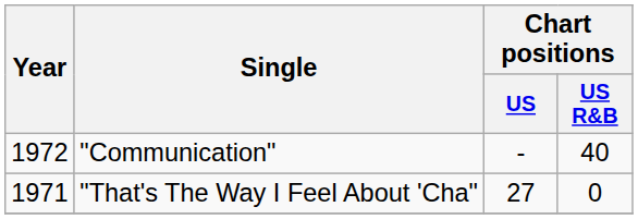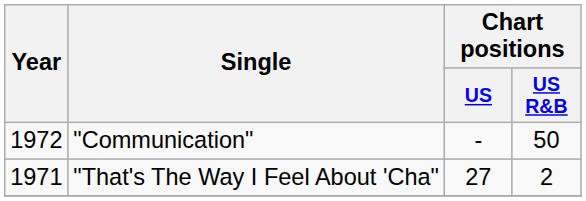"Communication" | Chart positions / US R&B: 40 -> 50
"That's The Way I Feel About 'Cha" | Chart positions / US R&B: 0 -> 2
